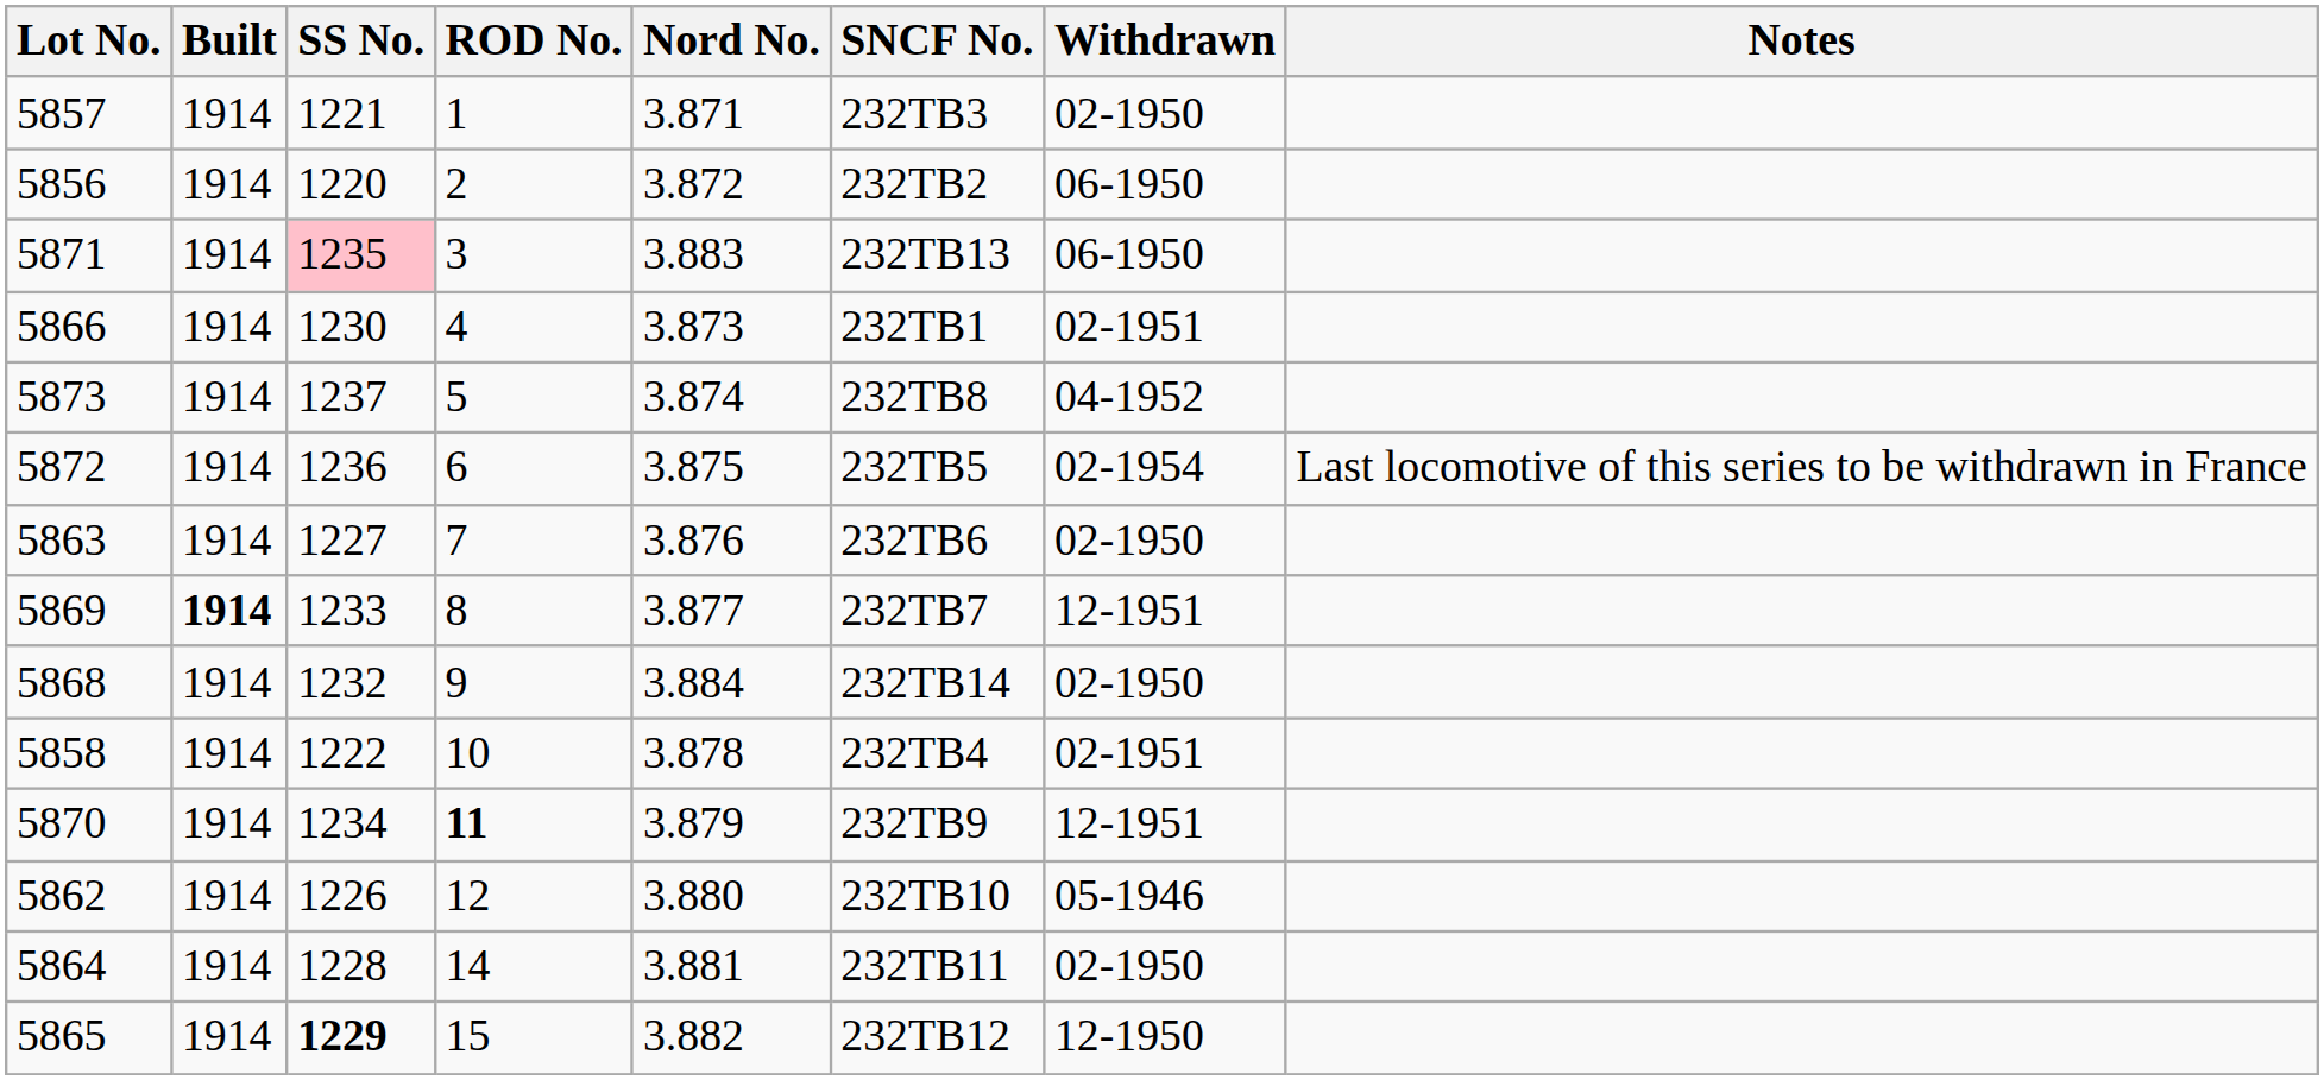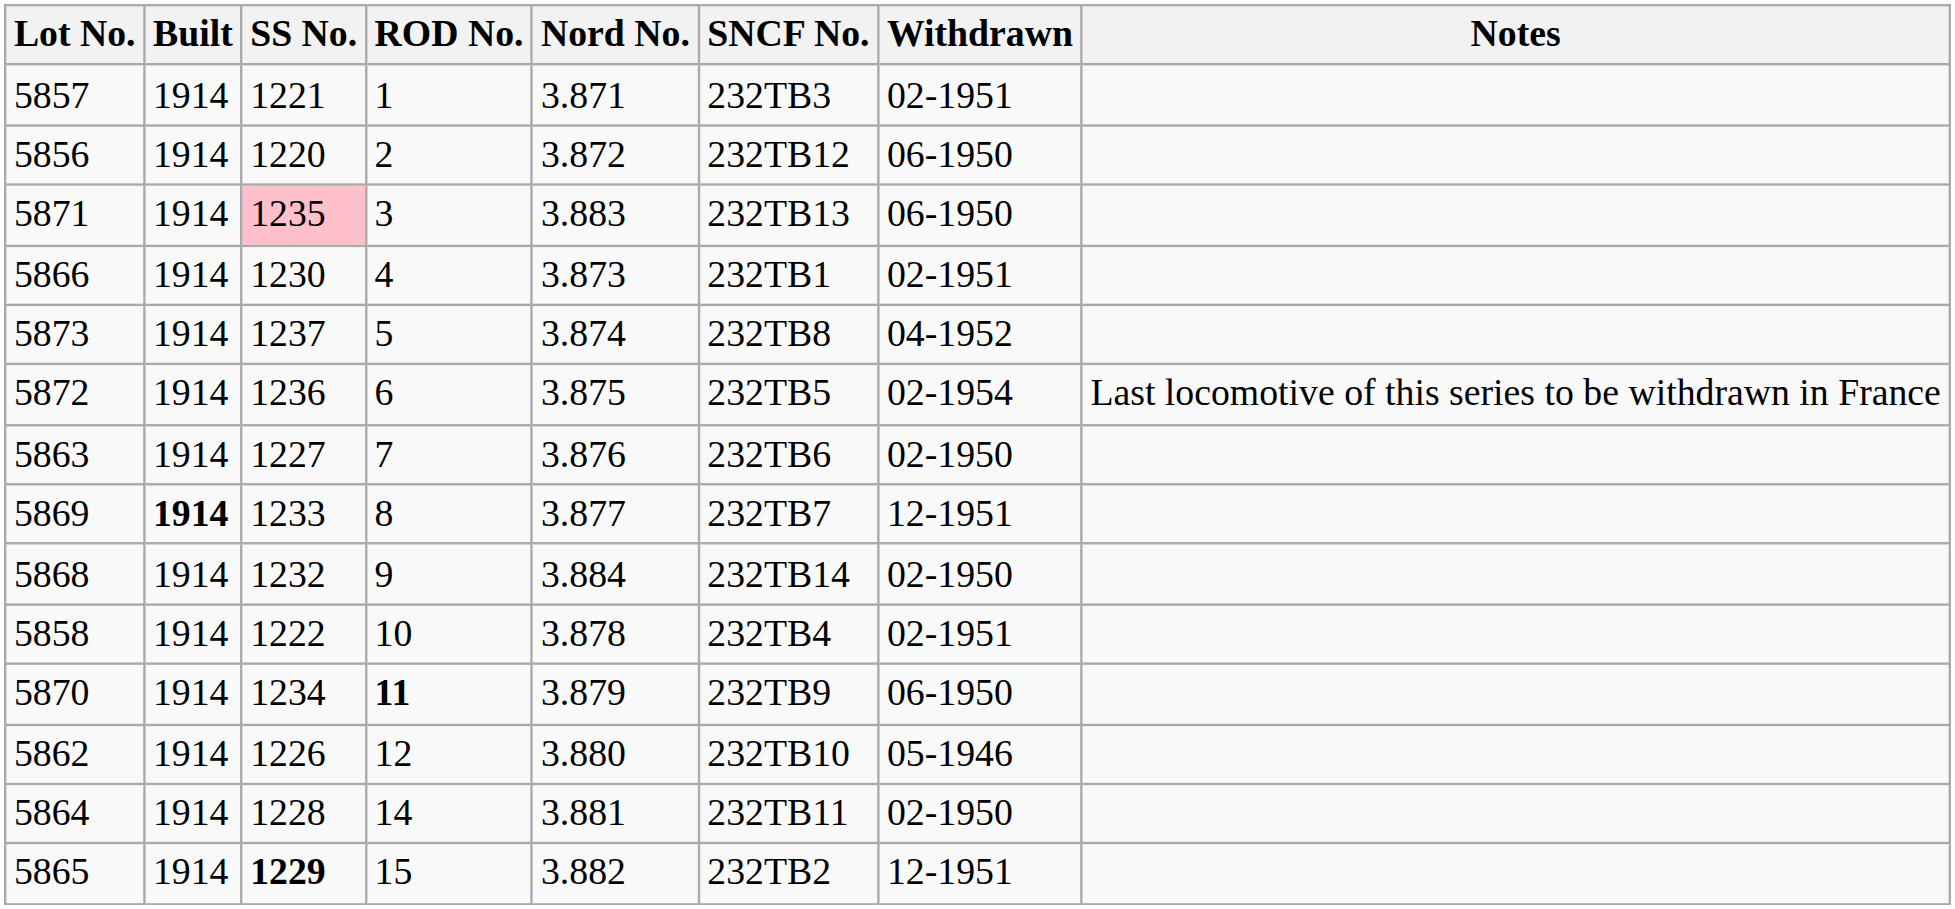5857 | Withdrawn: 02-1950 -> 02-1951
5856 | SNCF No.: 232TB2 -> 232TB12
5870 | Withdrawn: 12-1951 -> 06-1950
5865 | SNCF No.: 232TB12 -> 232TB2
5865 | Withdrawn: 12-1950 -> 12-1951
